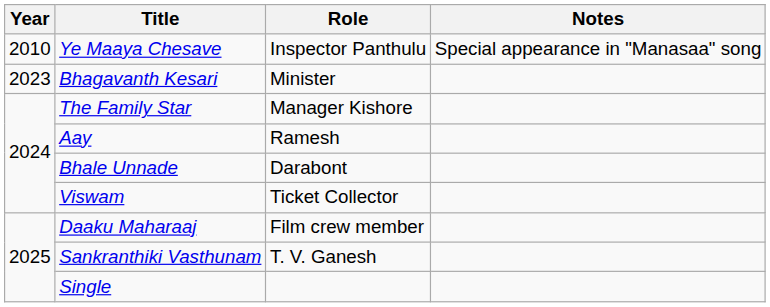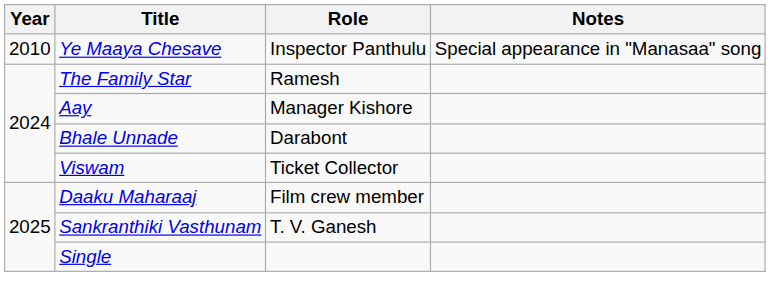- row: 2023 | Bhagavanth Kesari | Minister
The Family Star | Role: Manager Kishore -> Ramesh
Aay | Role: Ramesh -> Manager Kishore
